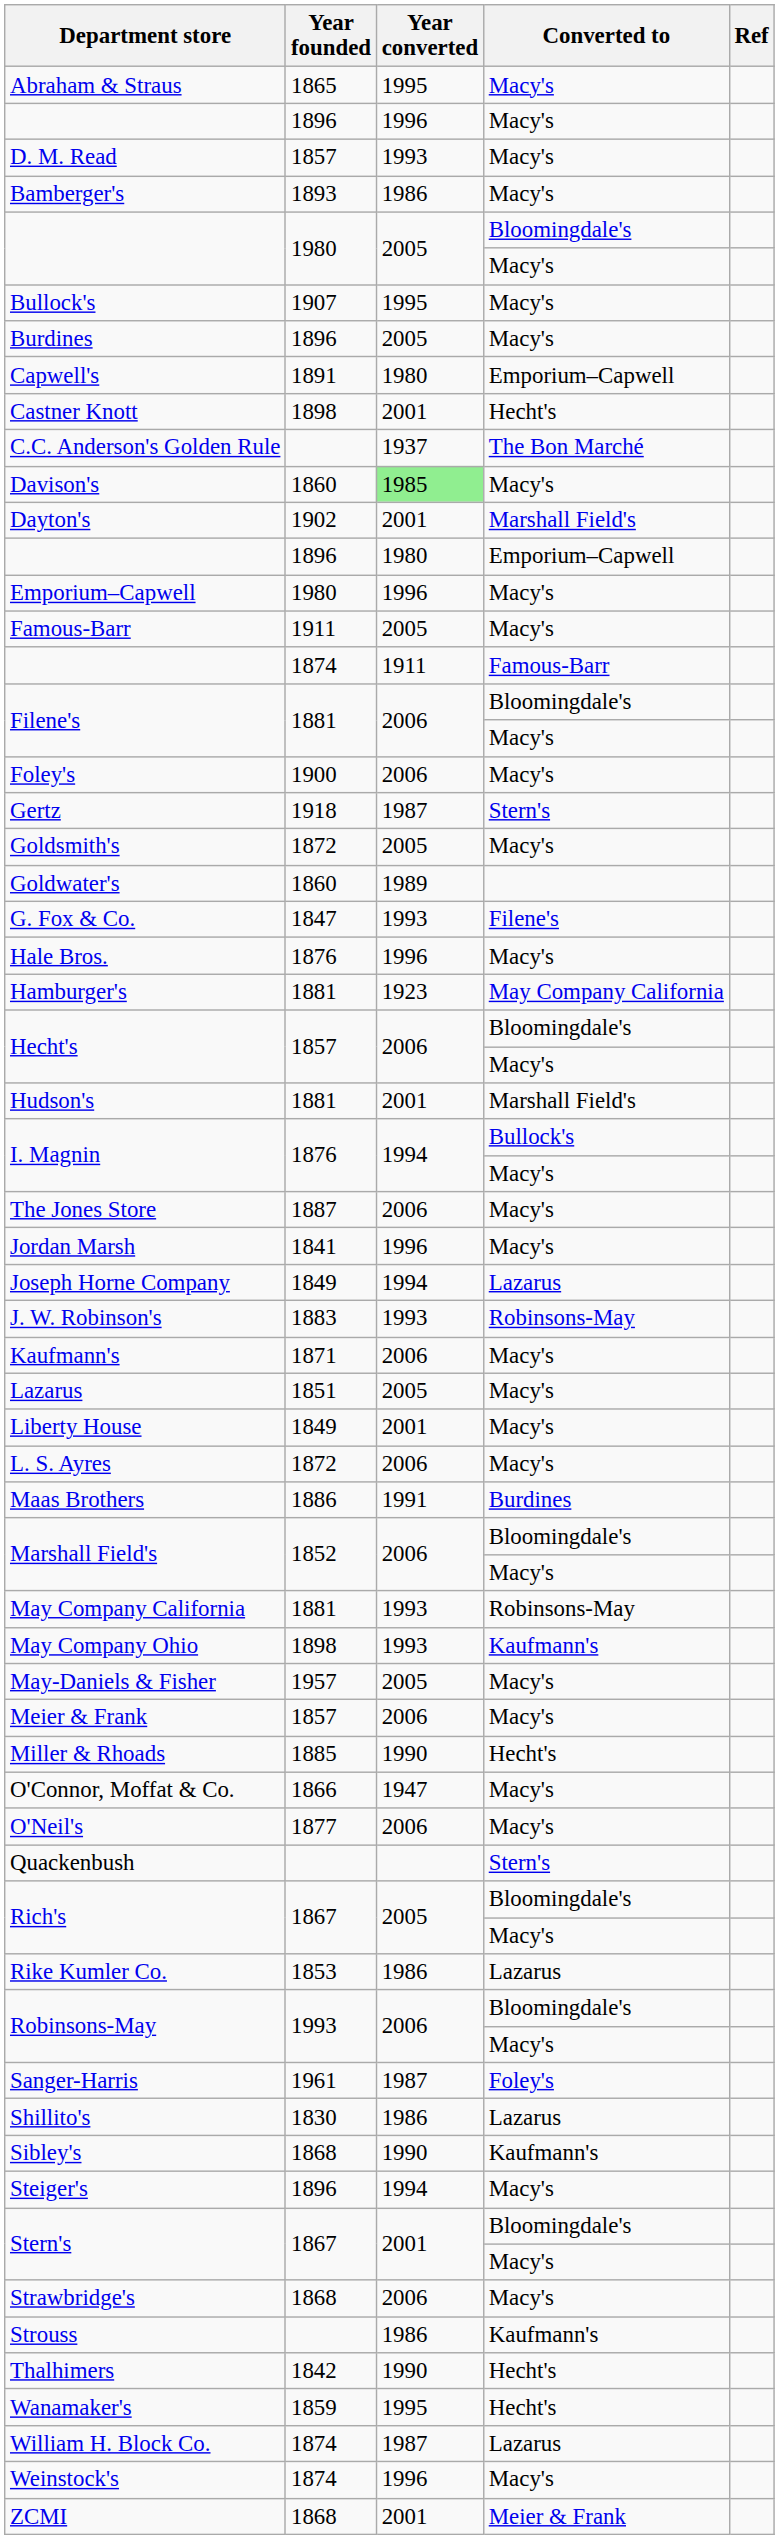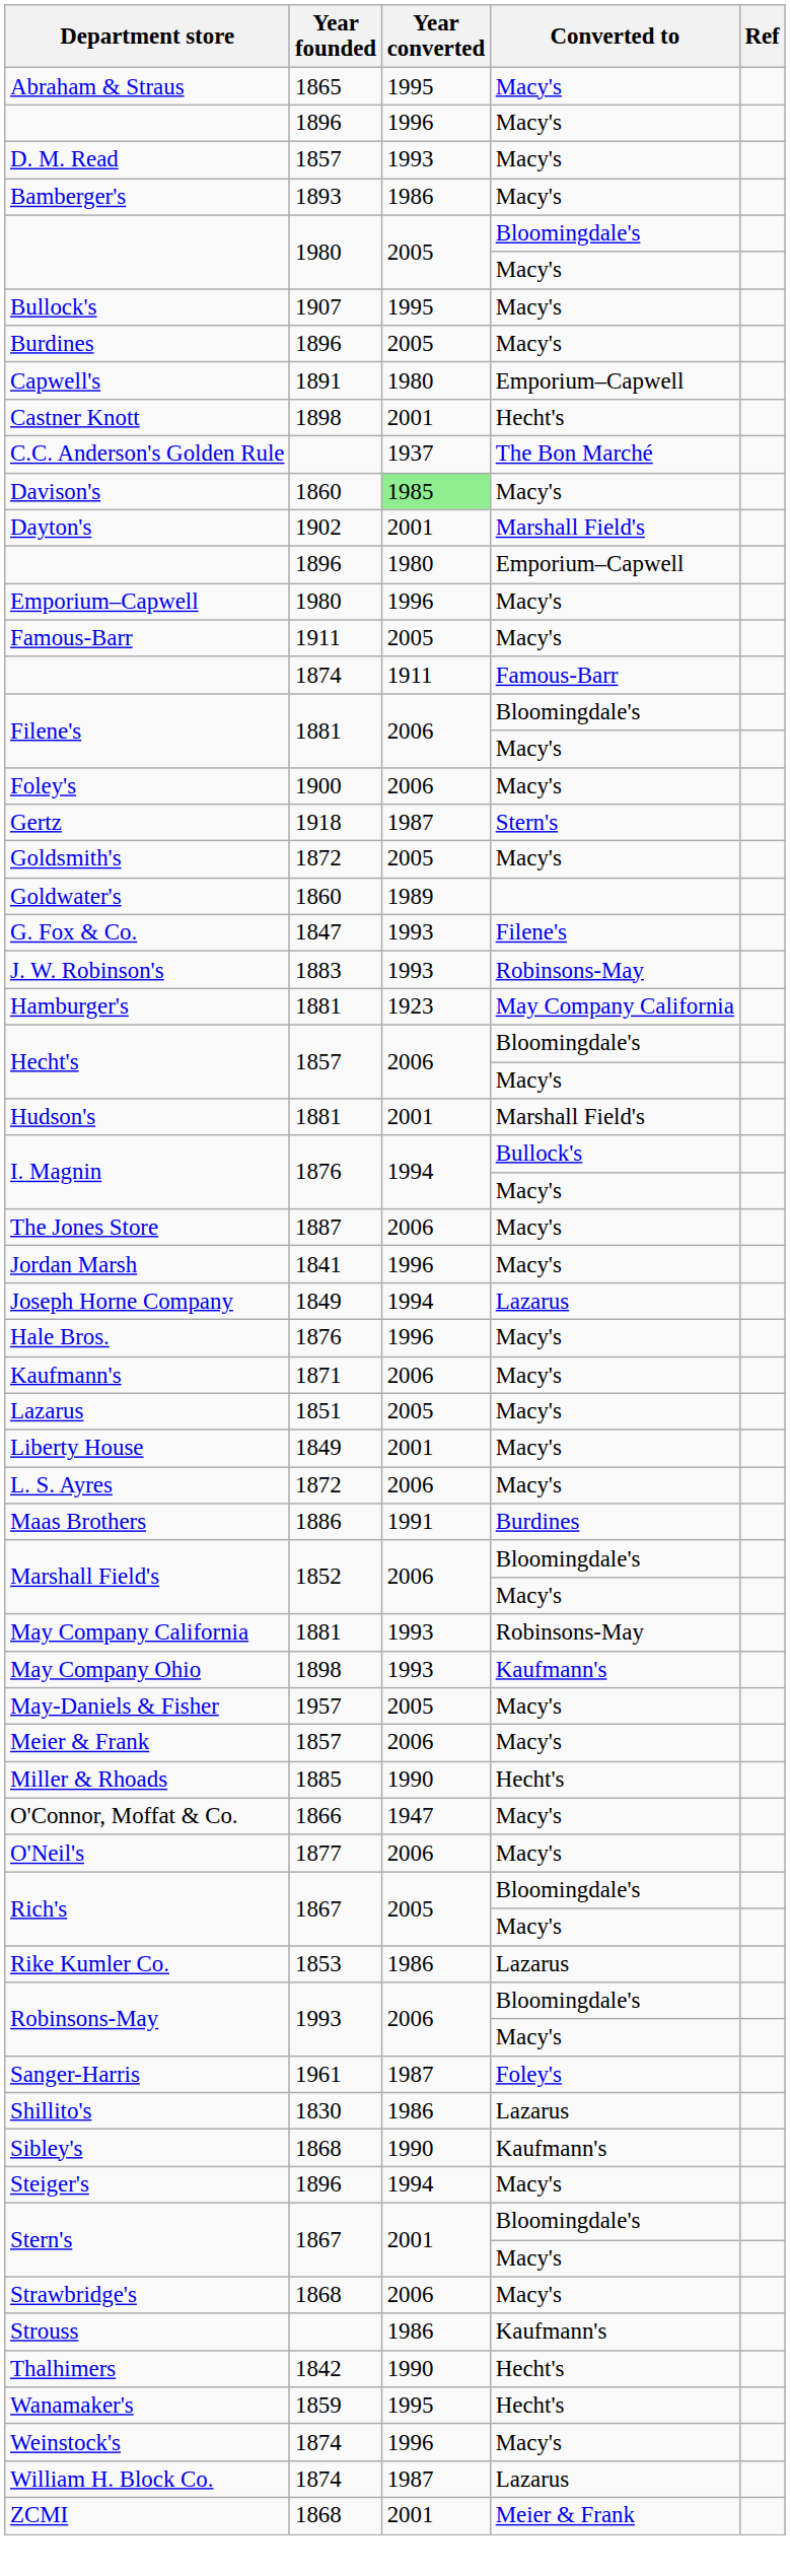rows swapped: Hale Bros. <-> J. W. Robinson's
- row: Quackenbush | Stern's
rows swapped: Weinstock's <-> William H. Block Co.
